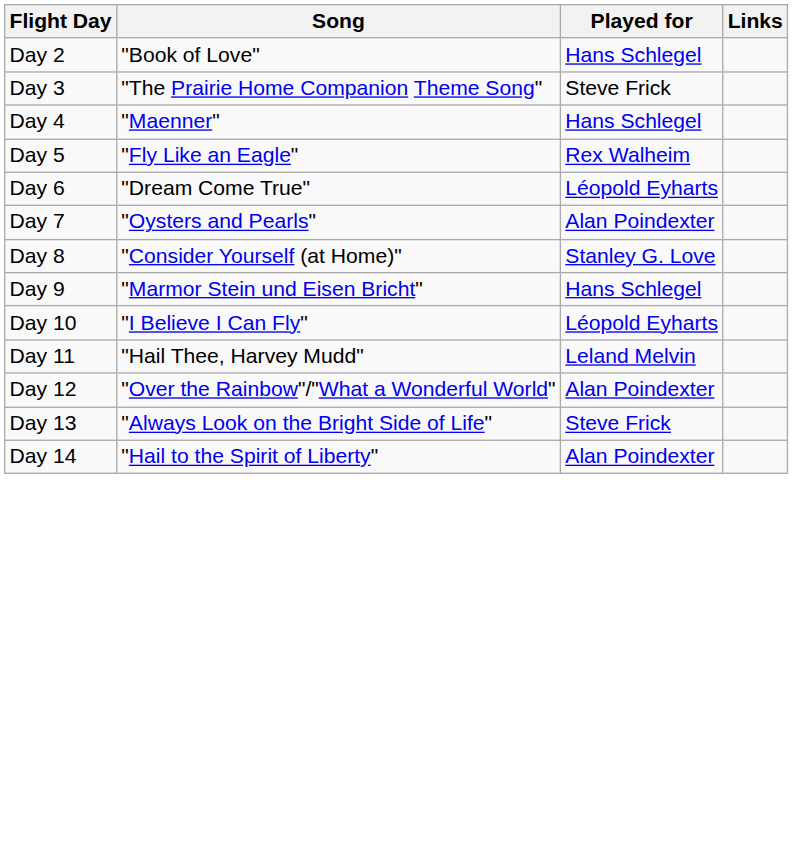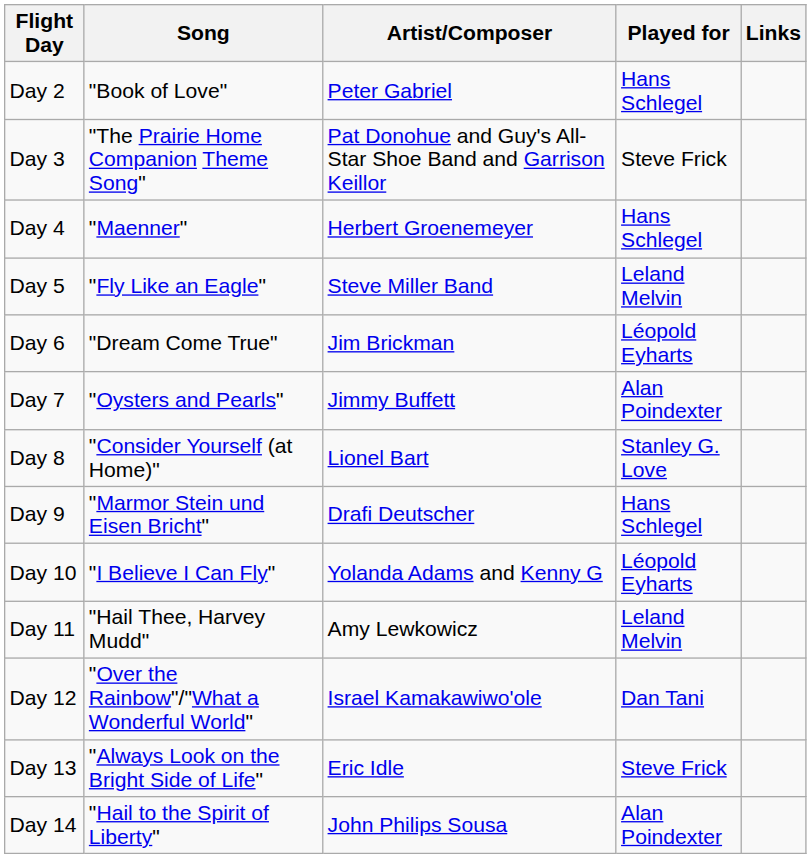+ column: Artist/Composer | Peter Gabriel | Pat Donohue and Guy's All-Star Shoe Band and Garrison Keillor | Herbert Groenemeyer | Steve Miller Band | Jim Brickman | Jimmy Buffett | Lionel Bart | Drafi Deutscher | Yolanda Adams and Kenny G | Amy Lewkowicz | Israel Kamakawiwo'ole | Eric Idle | John Philips Sousa
Day 5 | Played for: Rex Walheim -> Leland Melvin
Day 12 | Played for: Alan Poindexter -> Dan Tani
